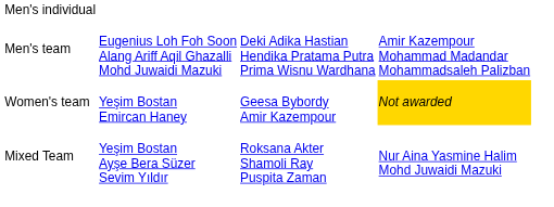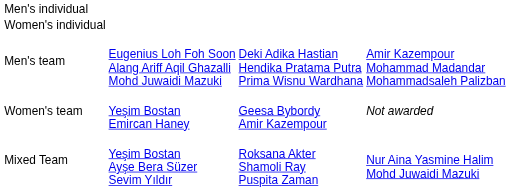+ row: Women's individual
Women's team | column 4: gold background -> no background
